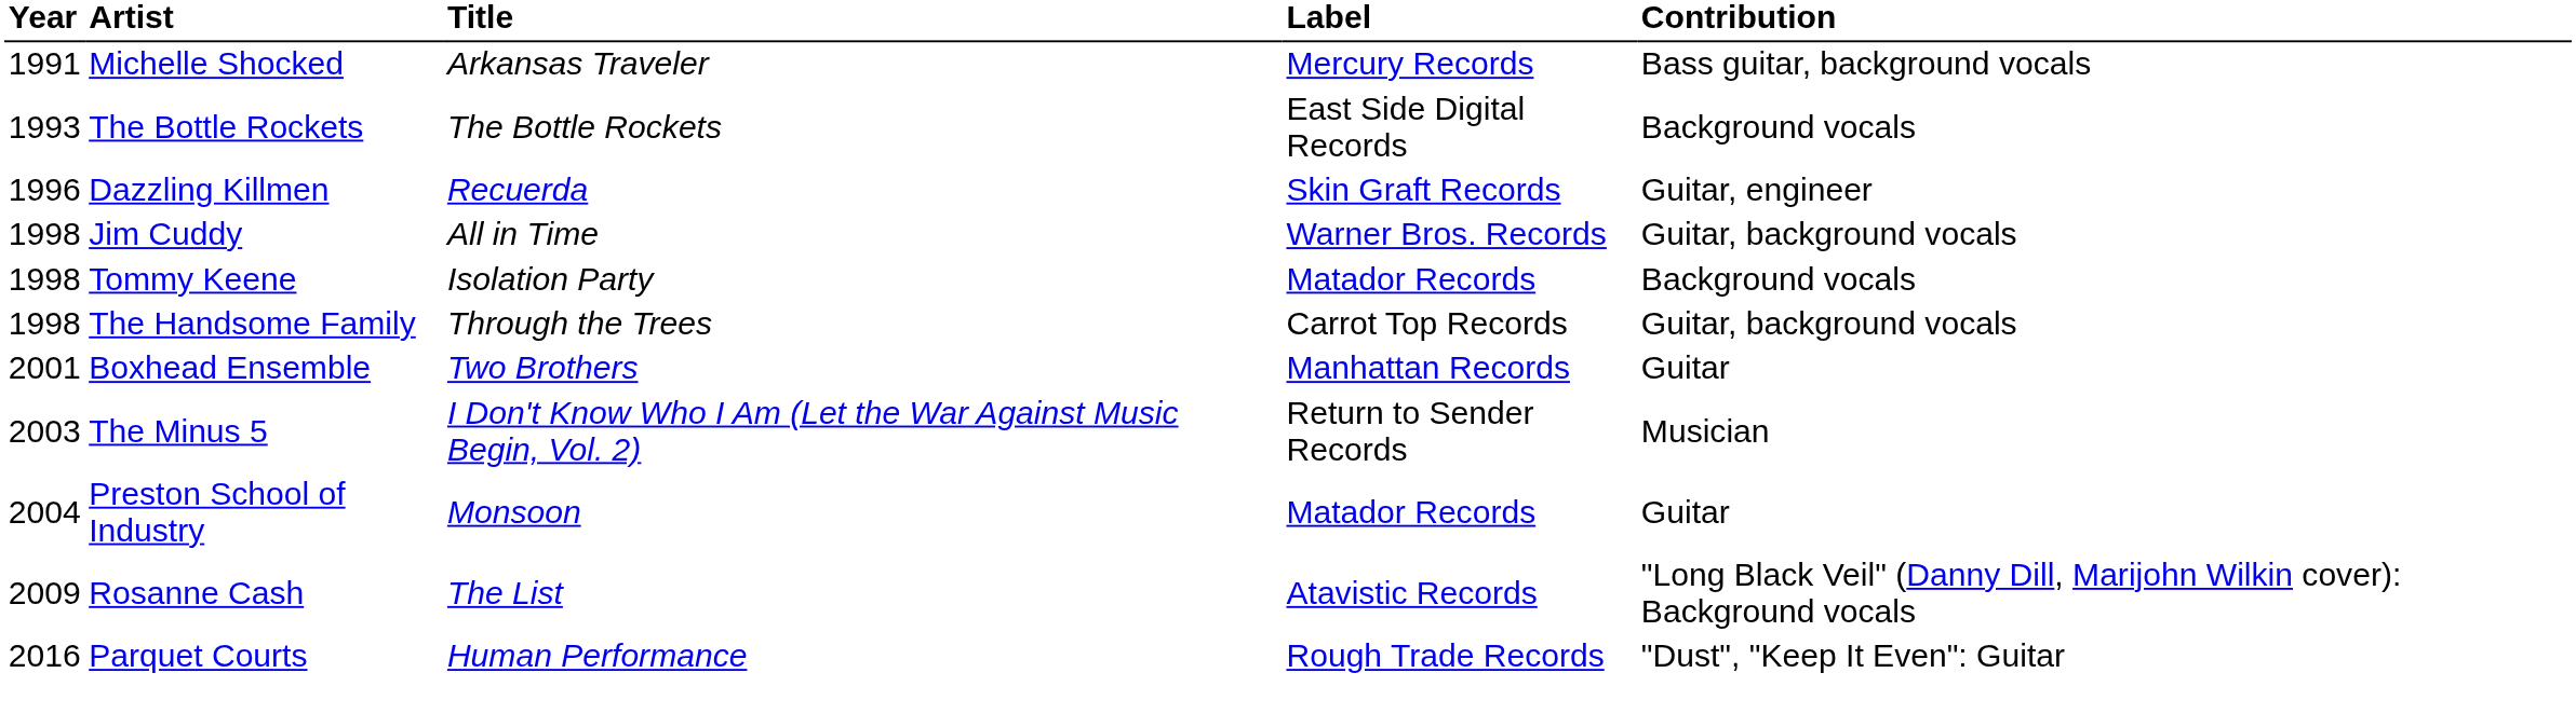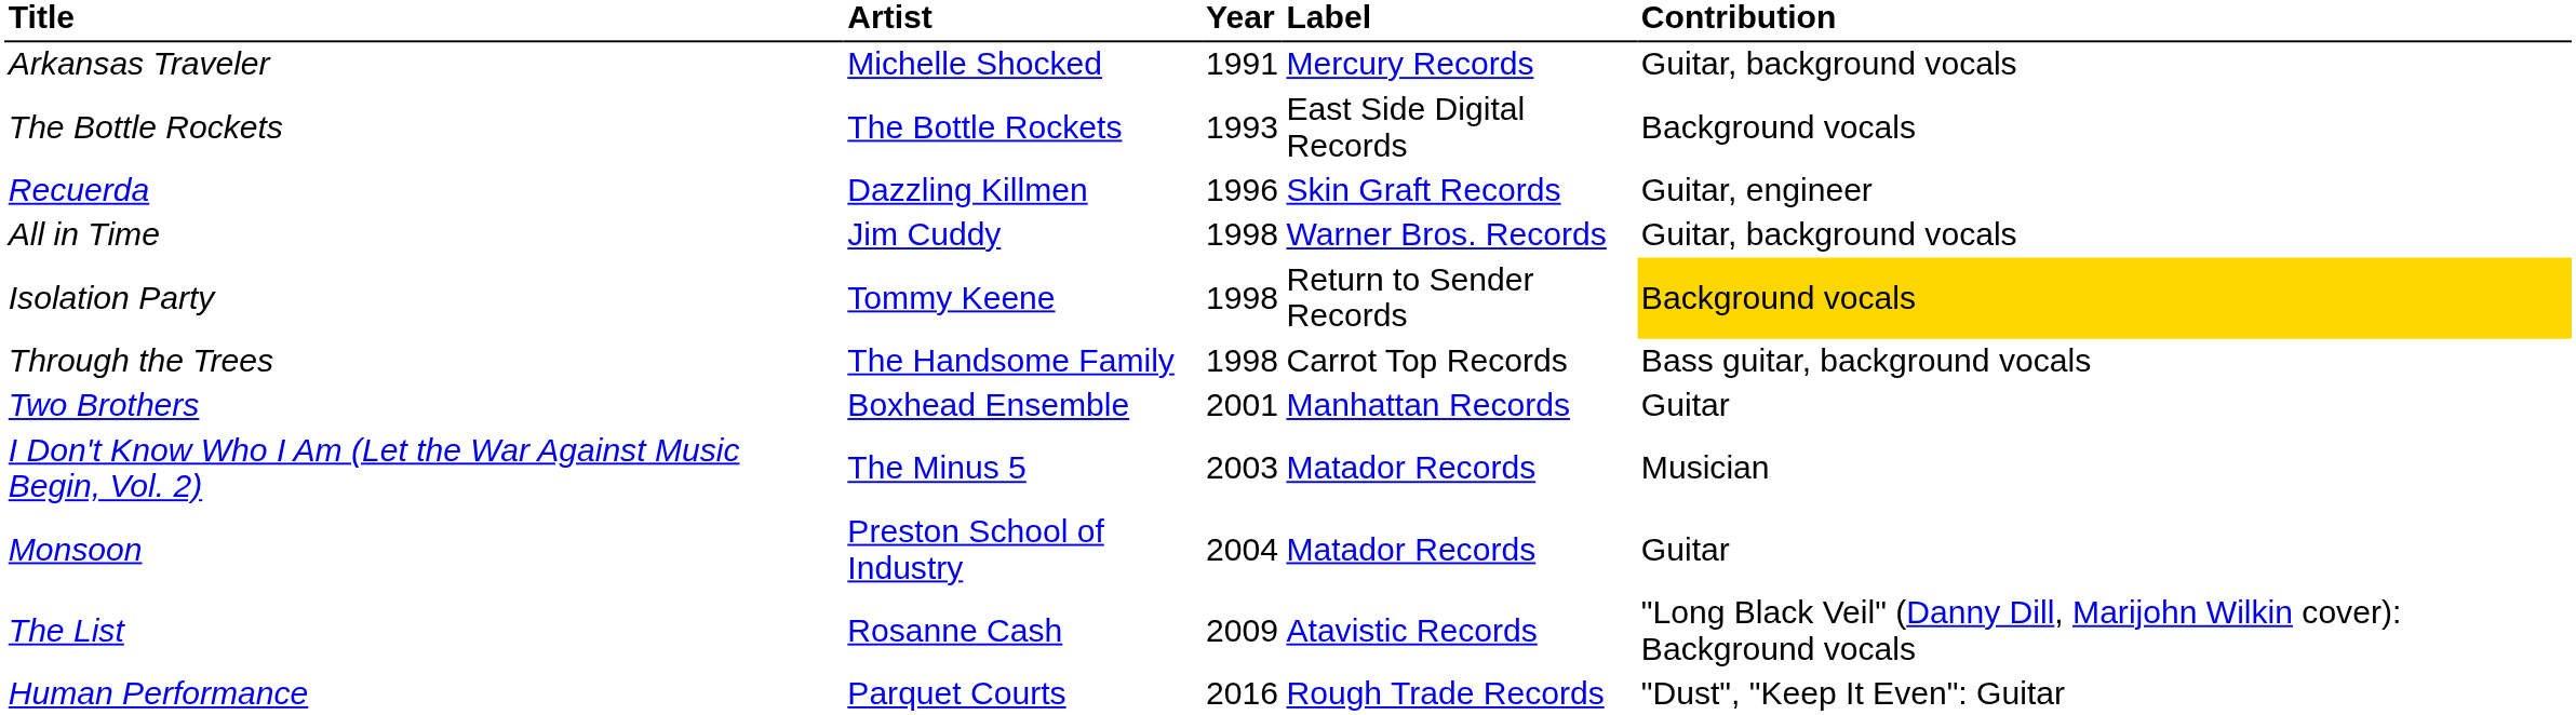columns swapped: Year <-> Title
Michelle Shocked | Contribution: Bass guitar, background vocals -> Guitar, background vocals
Tommy Keene | Label: Matador Records -> Return to Sender Records
Tommy Keene | Contribution: no background -> gold background
The Handsome Family | Contribution: Guitar, background vocals -> Bass guitar, background vocals
The Minus 5 | Label: Return to Sender Records -> Matador Records
